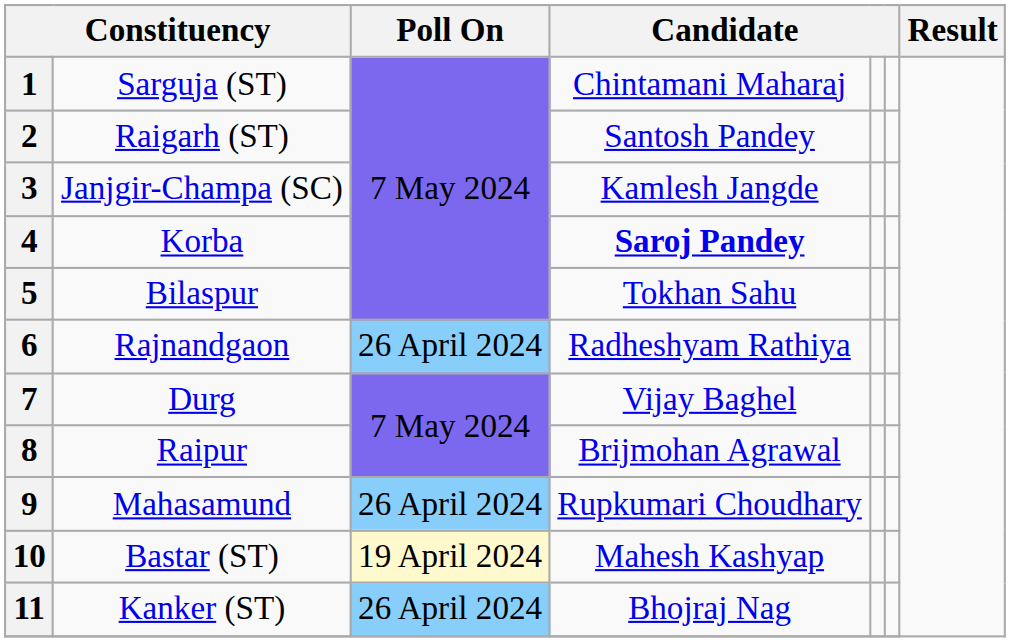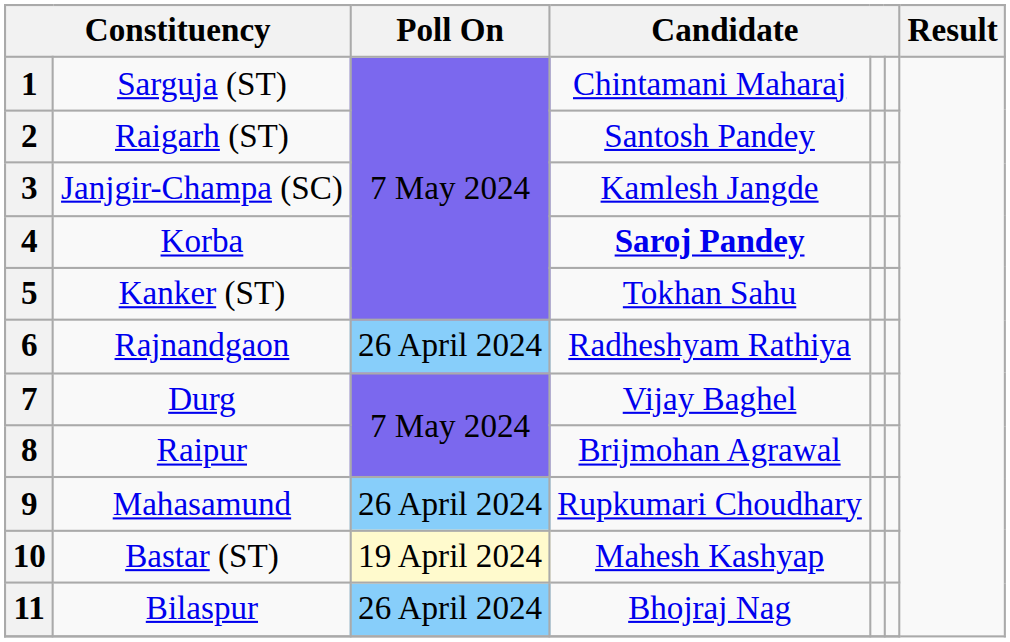5 | column 2: Bilaspur -> Kanker (ST)
11 | column 2: Kanker (ST) -> Bilaspur
